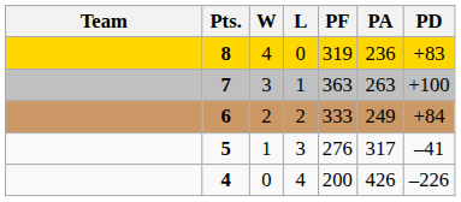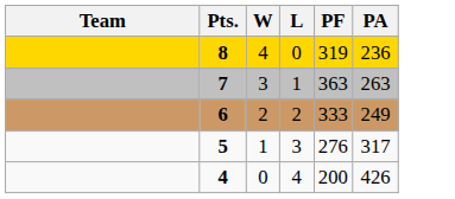- column: PD | +83 | +100 | +84 | –41 | –226
